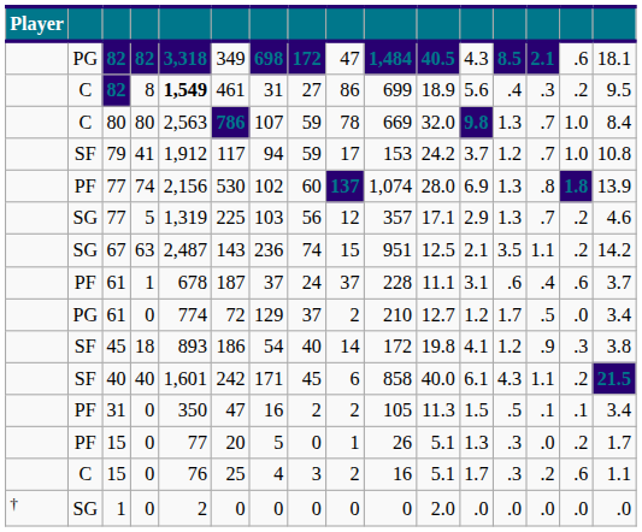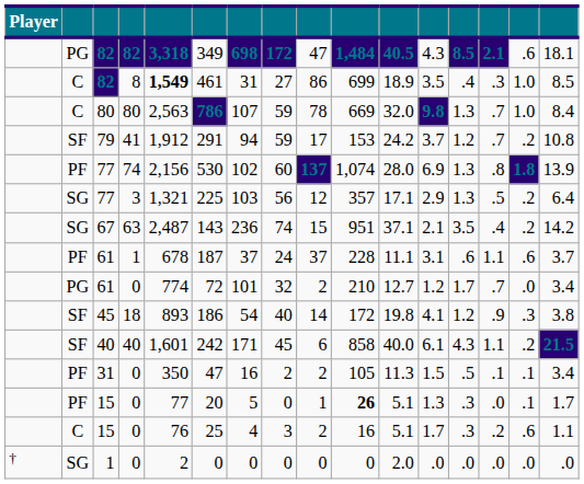C / 82 | column 12: 5.6 -> 3.5
C / 82 | column 15: .2 -> 1.0
C / 82 | column 16: 9.5 -> 8.5
79 | column 6: 117 -> 291
79 | column 15: 1.0 -> .2
SG / 77 | column 4: 5 -> 3
SG / 77 | column 5: 1,319 -> 1,321
SG / 77 | column 14: .7 -> .5
SG / 77 | column 16: 4.6 -> 6.4
67 | column 11: 12.5 -> 37.1
67 | column 14: 1.1 -> .4
PF / 61 | column 14: .4 -> 1.1
PG / 61 | column 7: 129 -> 101
PG / 61 | column 8: 37 -> 32
PG / 61 | column 14: .5 -> .7
PF / 15 | column 10: normal -> bold
PF / 15 | column 15: .2 -> .1
